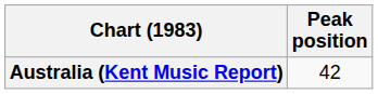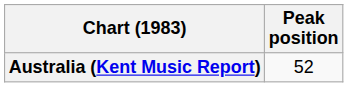Australia (Kent Music Report) | Peak position: 42 -> 52
